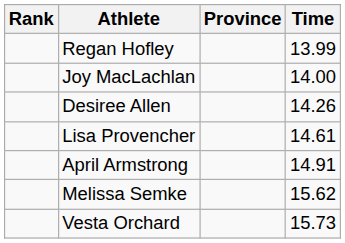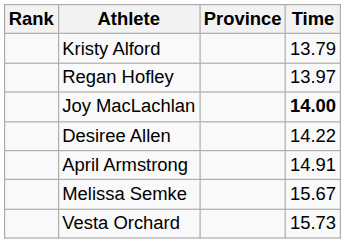+ row: Kristy Alford | 13.79
Regan Hofley | Time: 13.99 -> 13.97
Joy MacLachlan | Time: normal -> bold
Desiree Allen | Time: 14.26 -> 14.22
- row: Lisa Provencher | 14.61
Melissa Semke | Time: 15.62 -> 15.67
